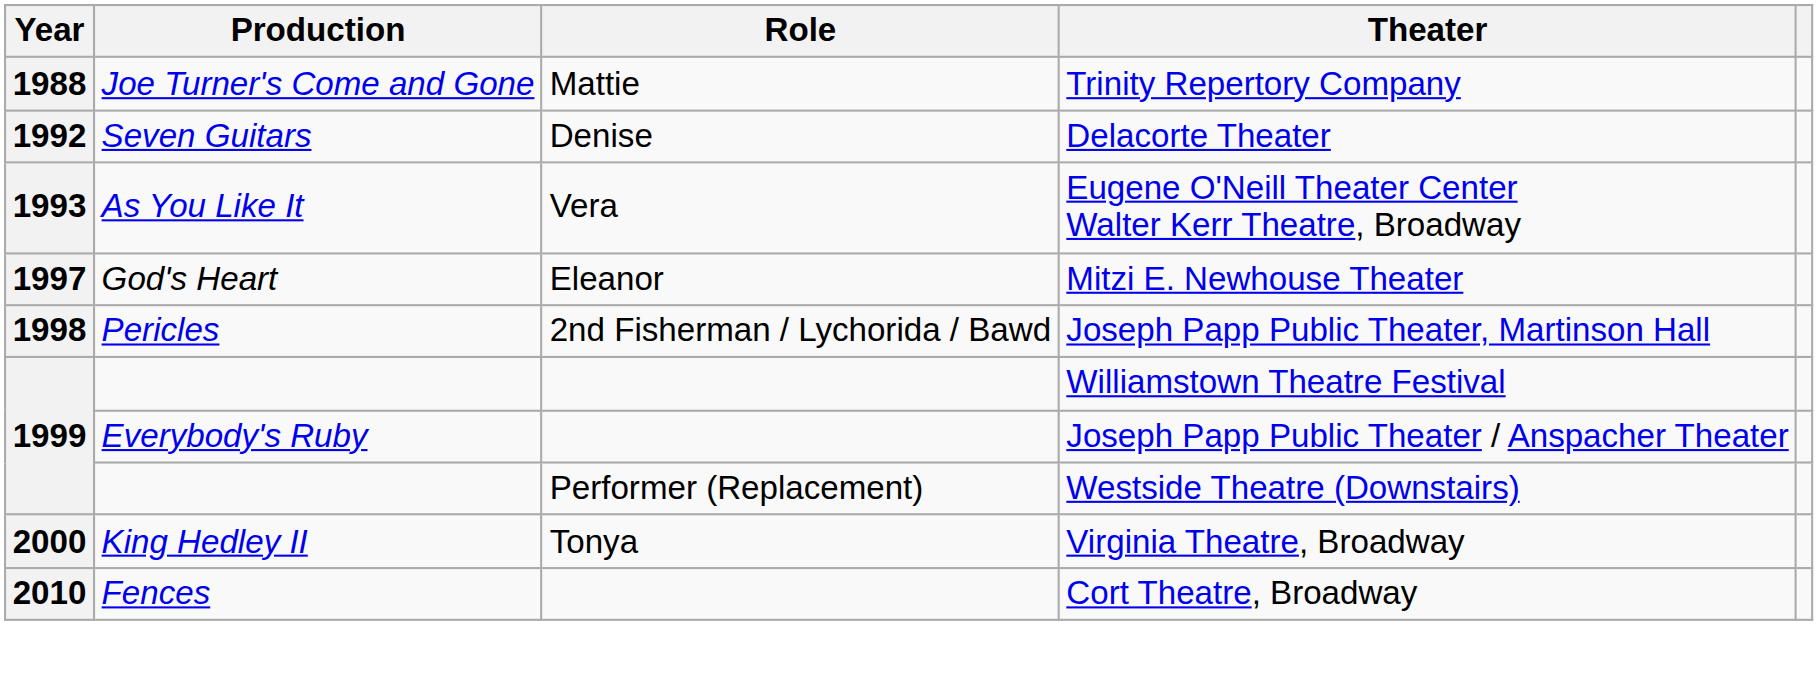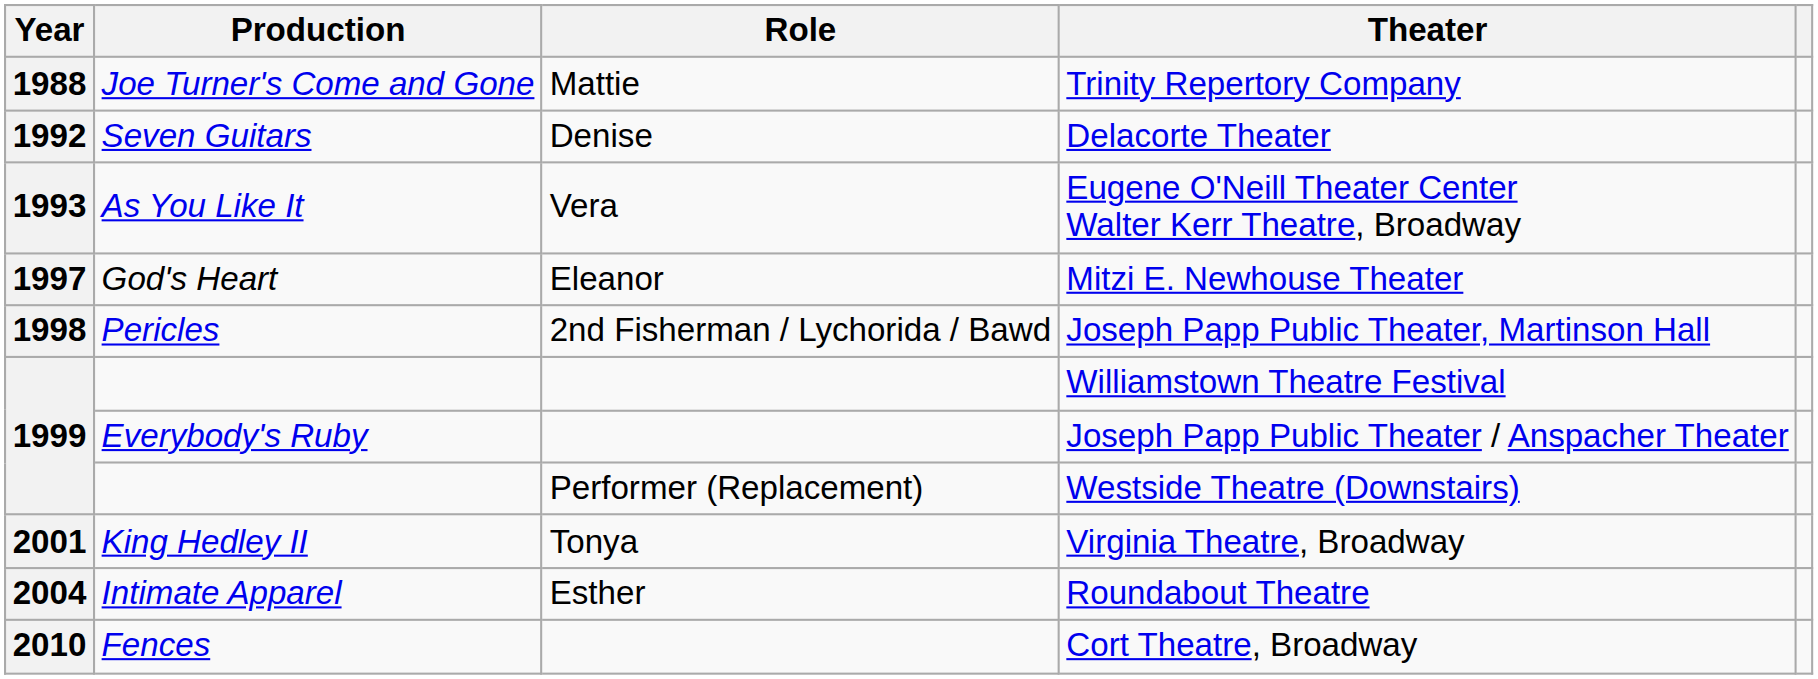Virginia Theatre, Broadway | Year: 2000 -> 2001
+ row: 2004 | Intimate Apparel | Esther | Roundabout Theatre
